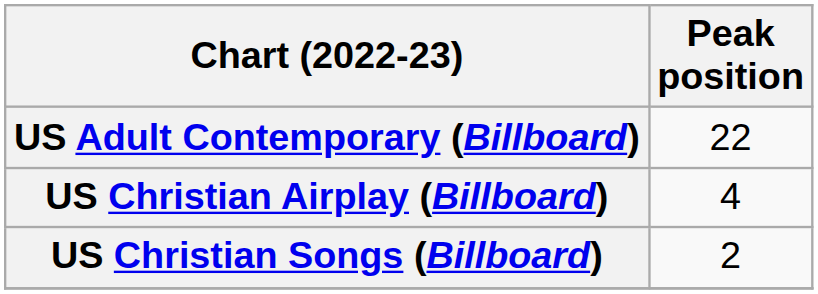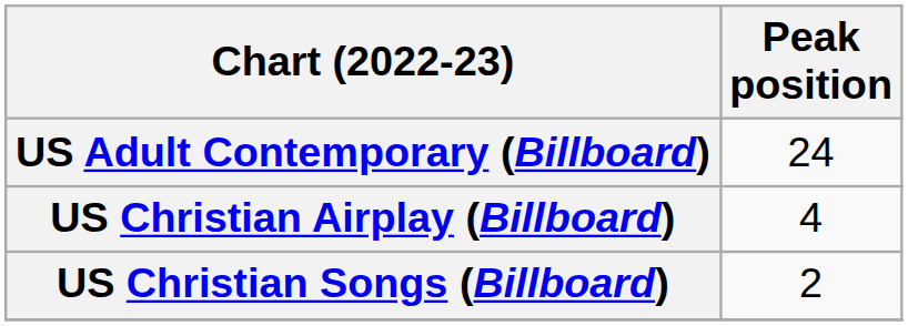US Adult Contemporary (Billboard) | Peak position: 22 -> 24
